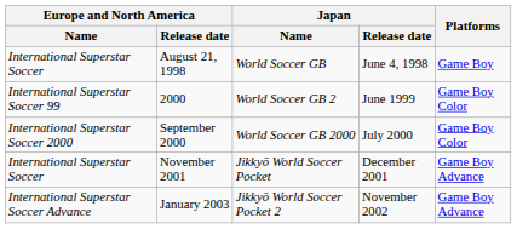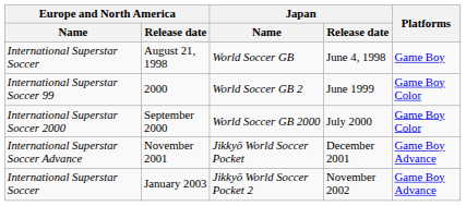November 2001 | Europe and North America / Name: International Superstar Soccer -> International Superstar Soccer Advance
January 2003 | Europe and North America / Name: International Superstar Soccer Advance -> International Superstar Soccer
